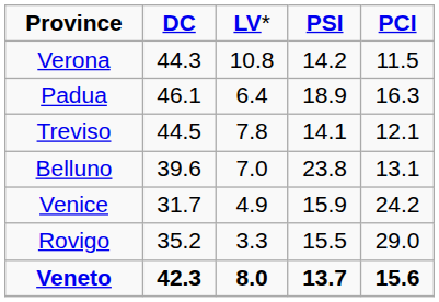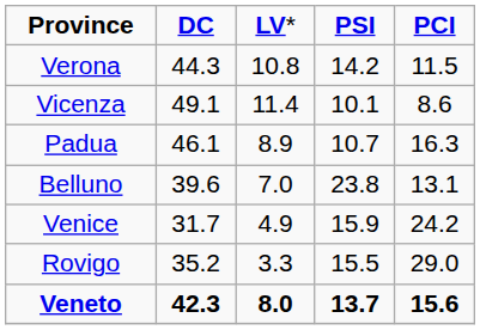+ row: Vicenza | 49.1 | 11.4 | 10.1 | 8.6
Padua | column 3: 6.4 -> 8.9
Padua | column 4: 18.9 -> 10.7
- row: Treviso | 44.5 | 7.8 | 14.1 | 12.1
